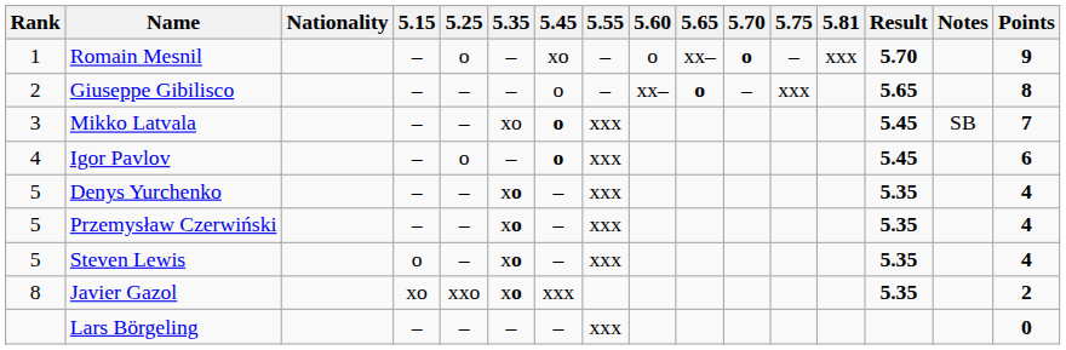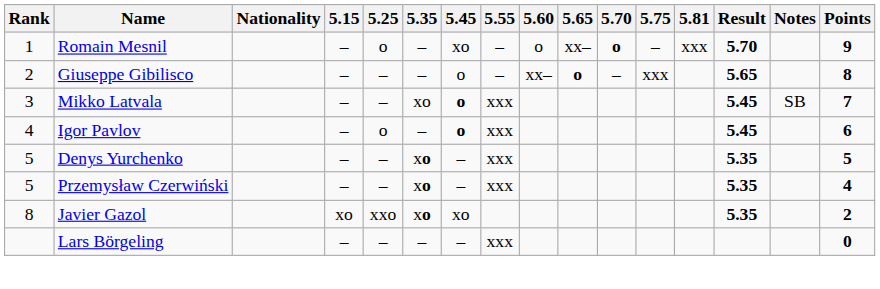Denys Yurchenko | Points: 4 -> 5
- row: 5 | Steven Lewis | o | – | xo | – | xxx | 5.35 | 4
Javier Gazol | 5.45: xxx -> xo
